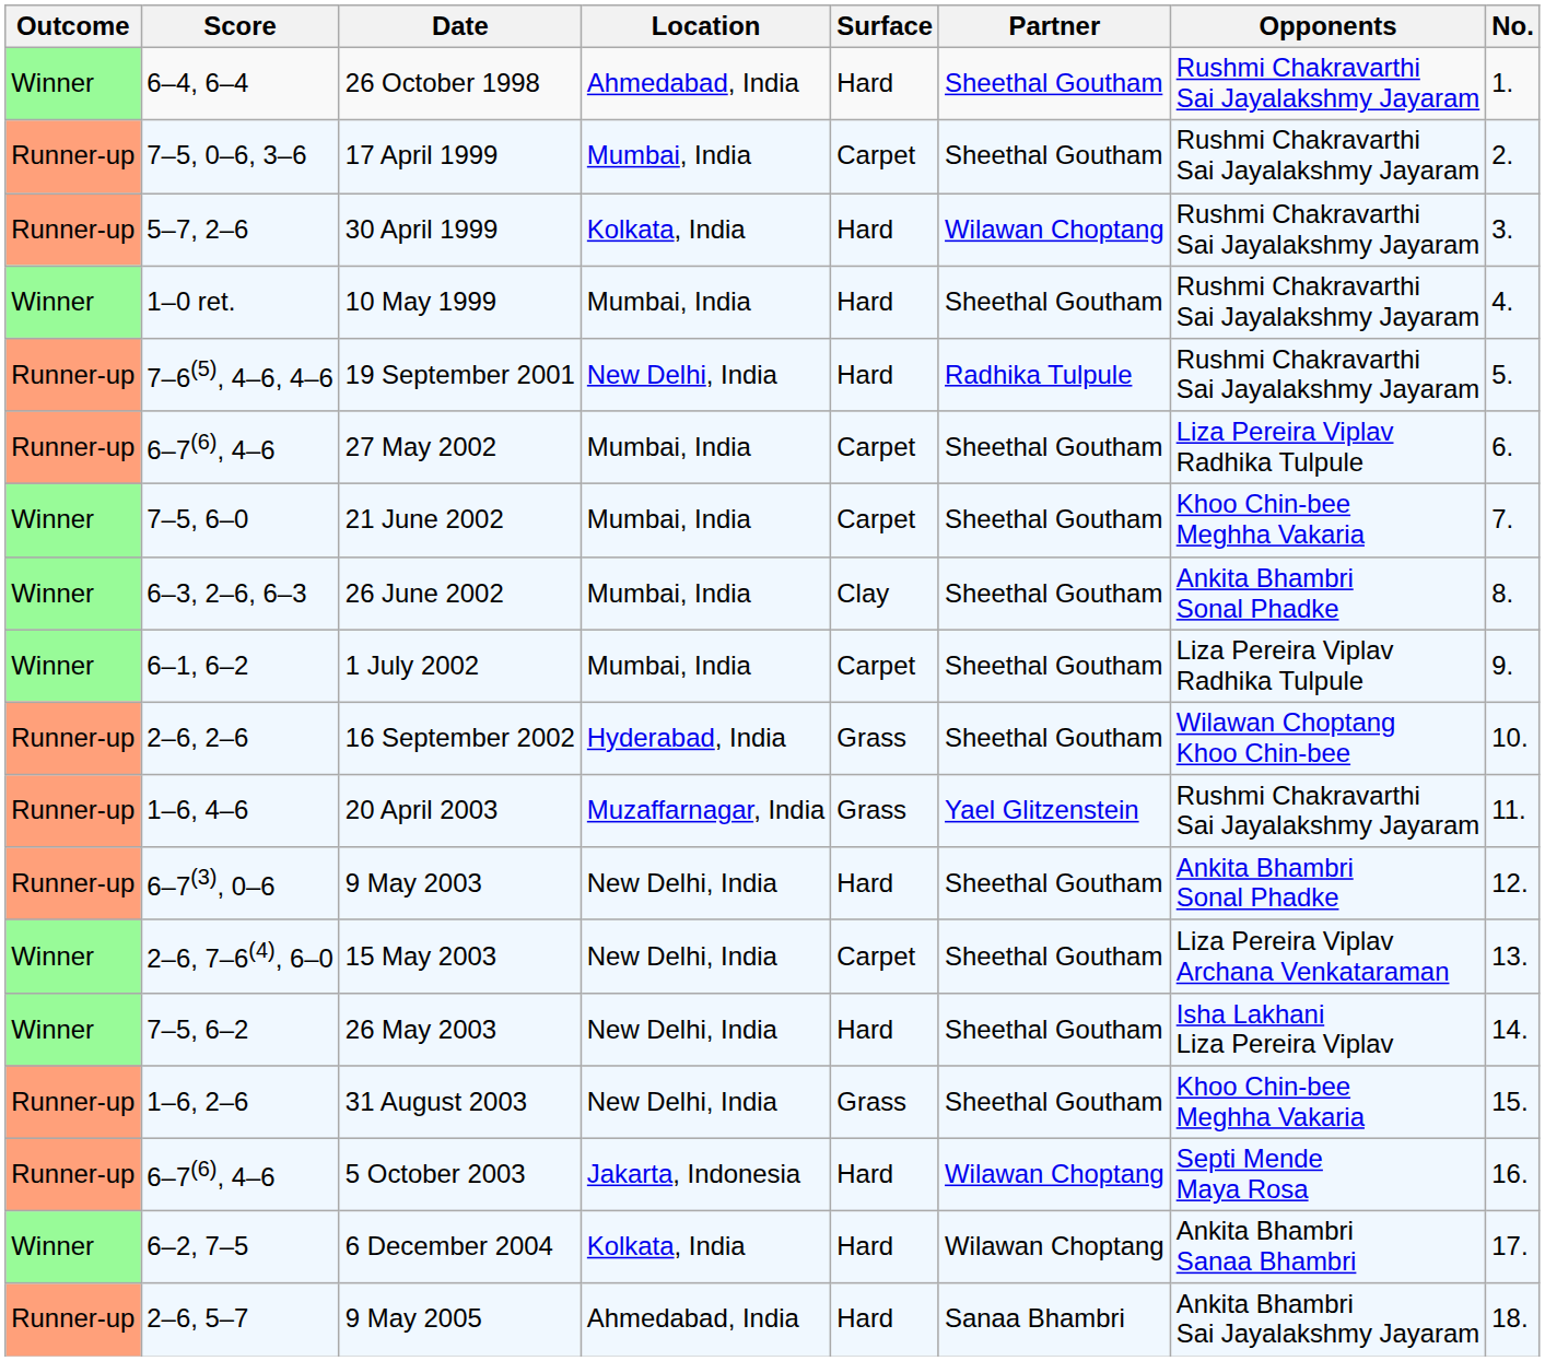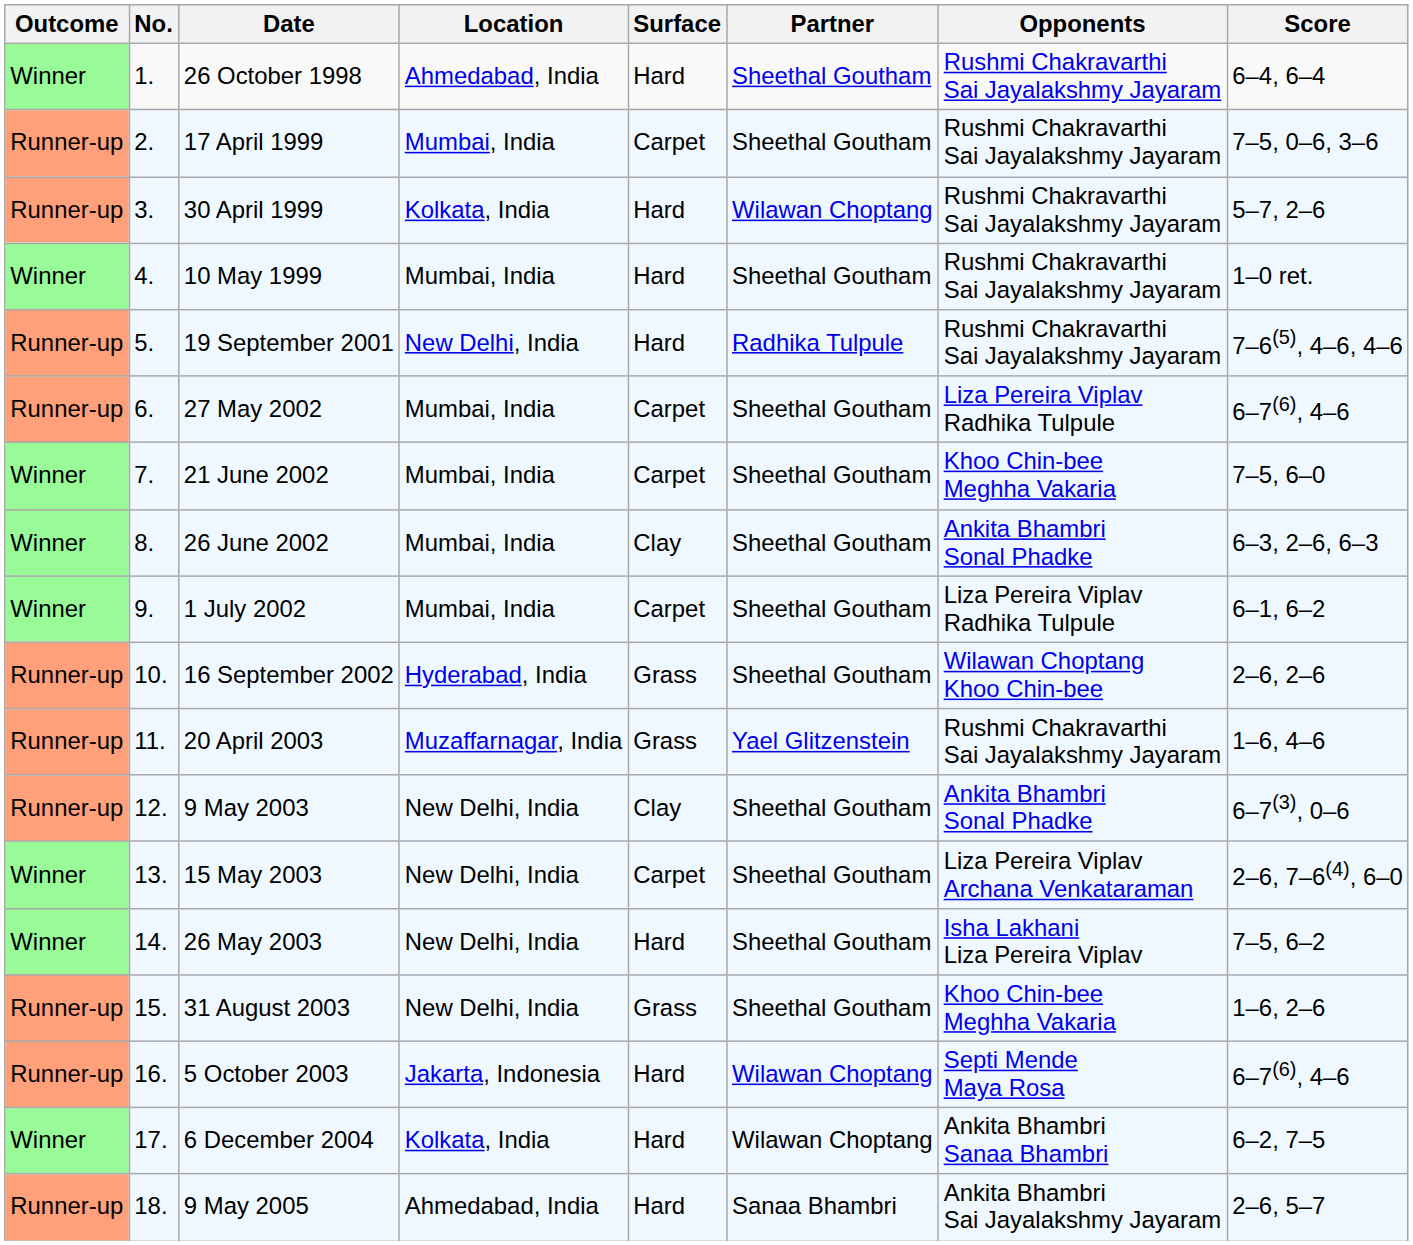columns swapped: No. <-> Score
9 May 2003 | Surface: Hard -> Clay
